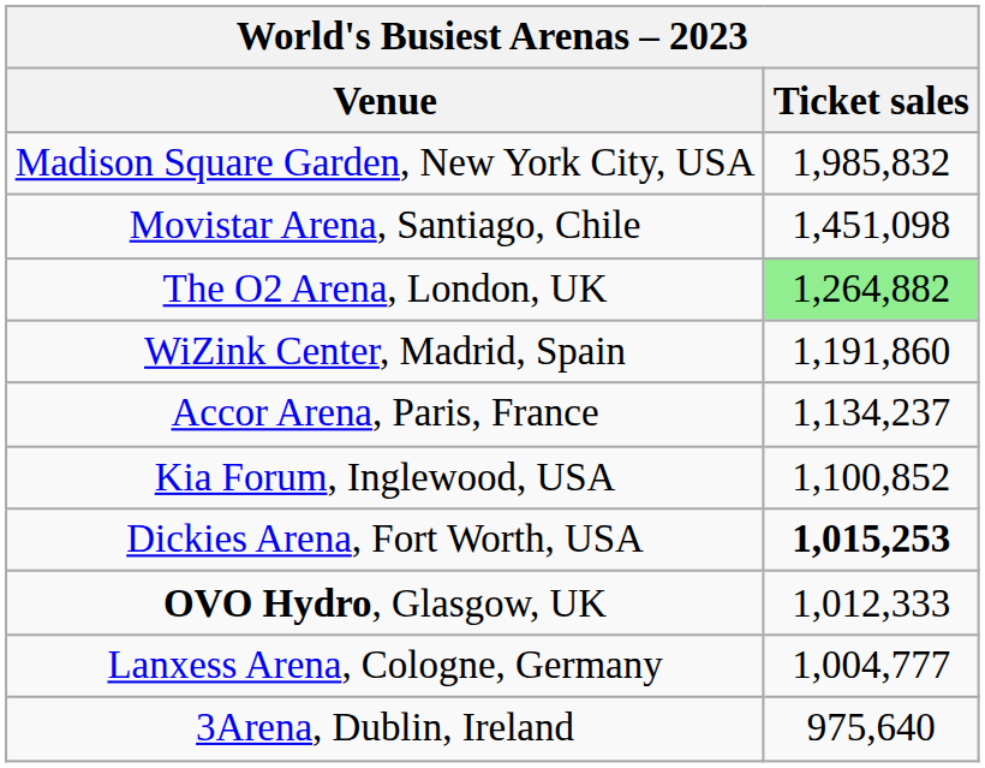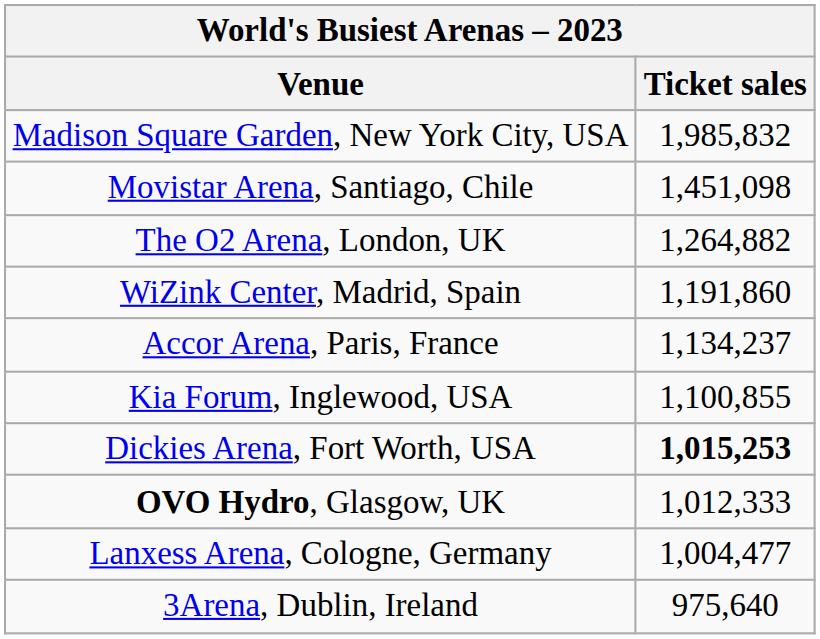The O2 Arena, London, UK | Ticket sales: lightgreen background -> no background
Kia Forum, Inglewood, USA | Ticket sales: 1,100,852 -> 1,100,855
Lanxess Arena, Cologne, Germany | Ticket sales: 1,004,777 -> 1,004,477
